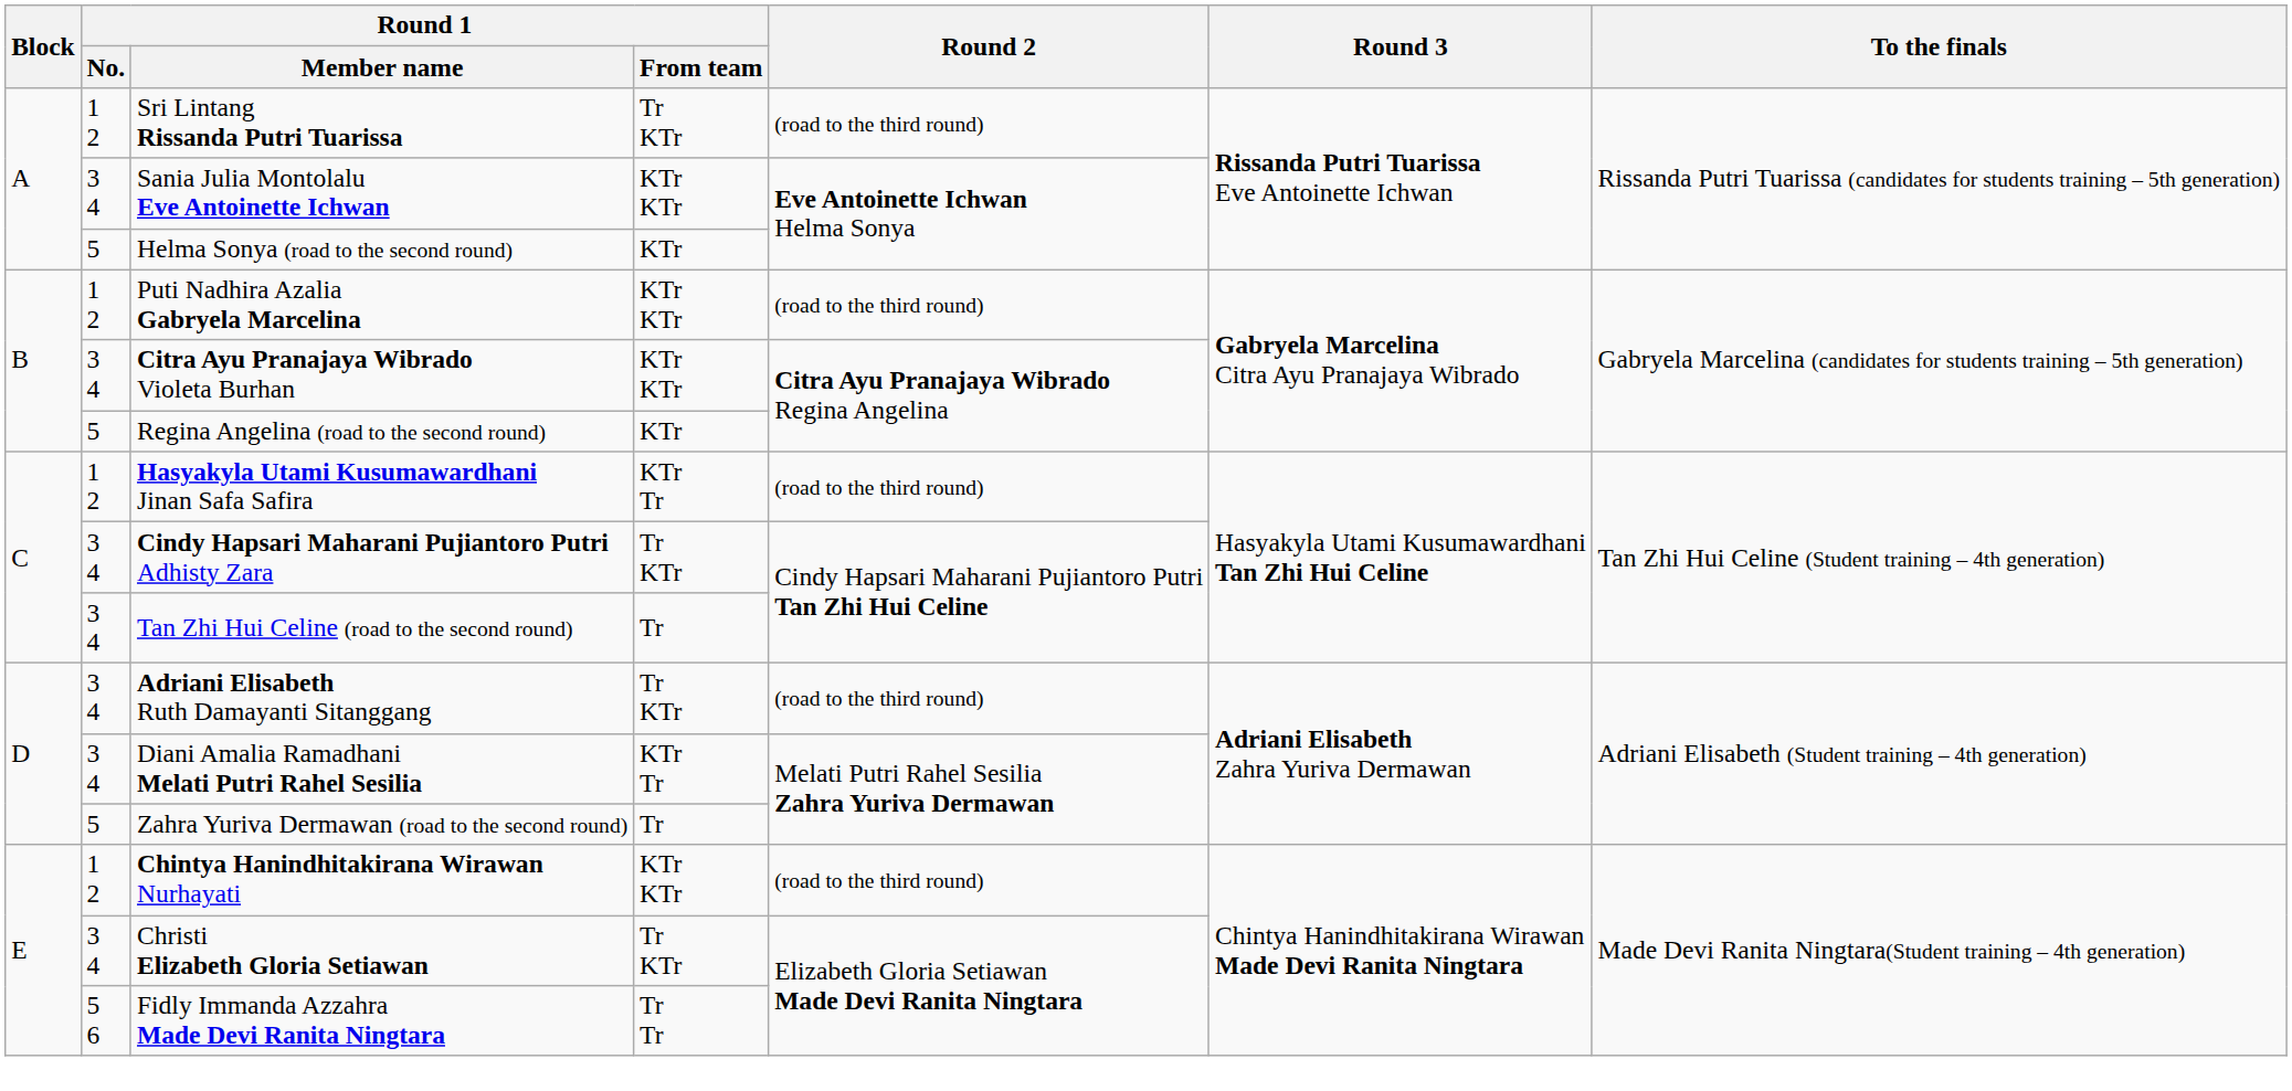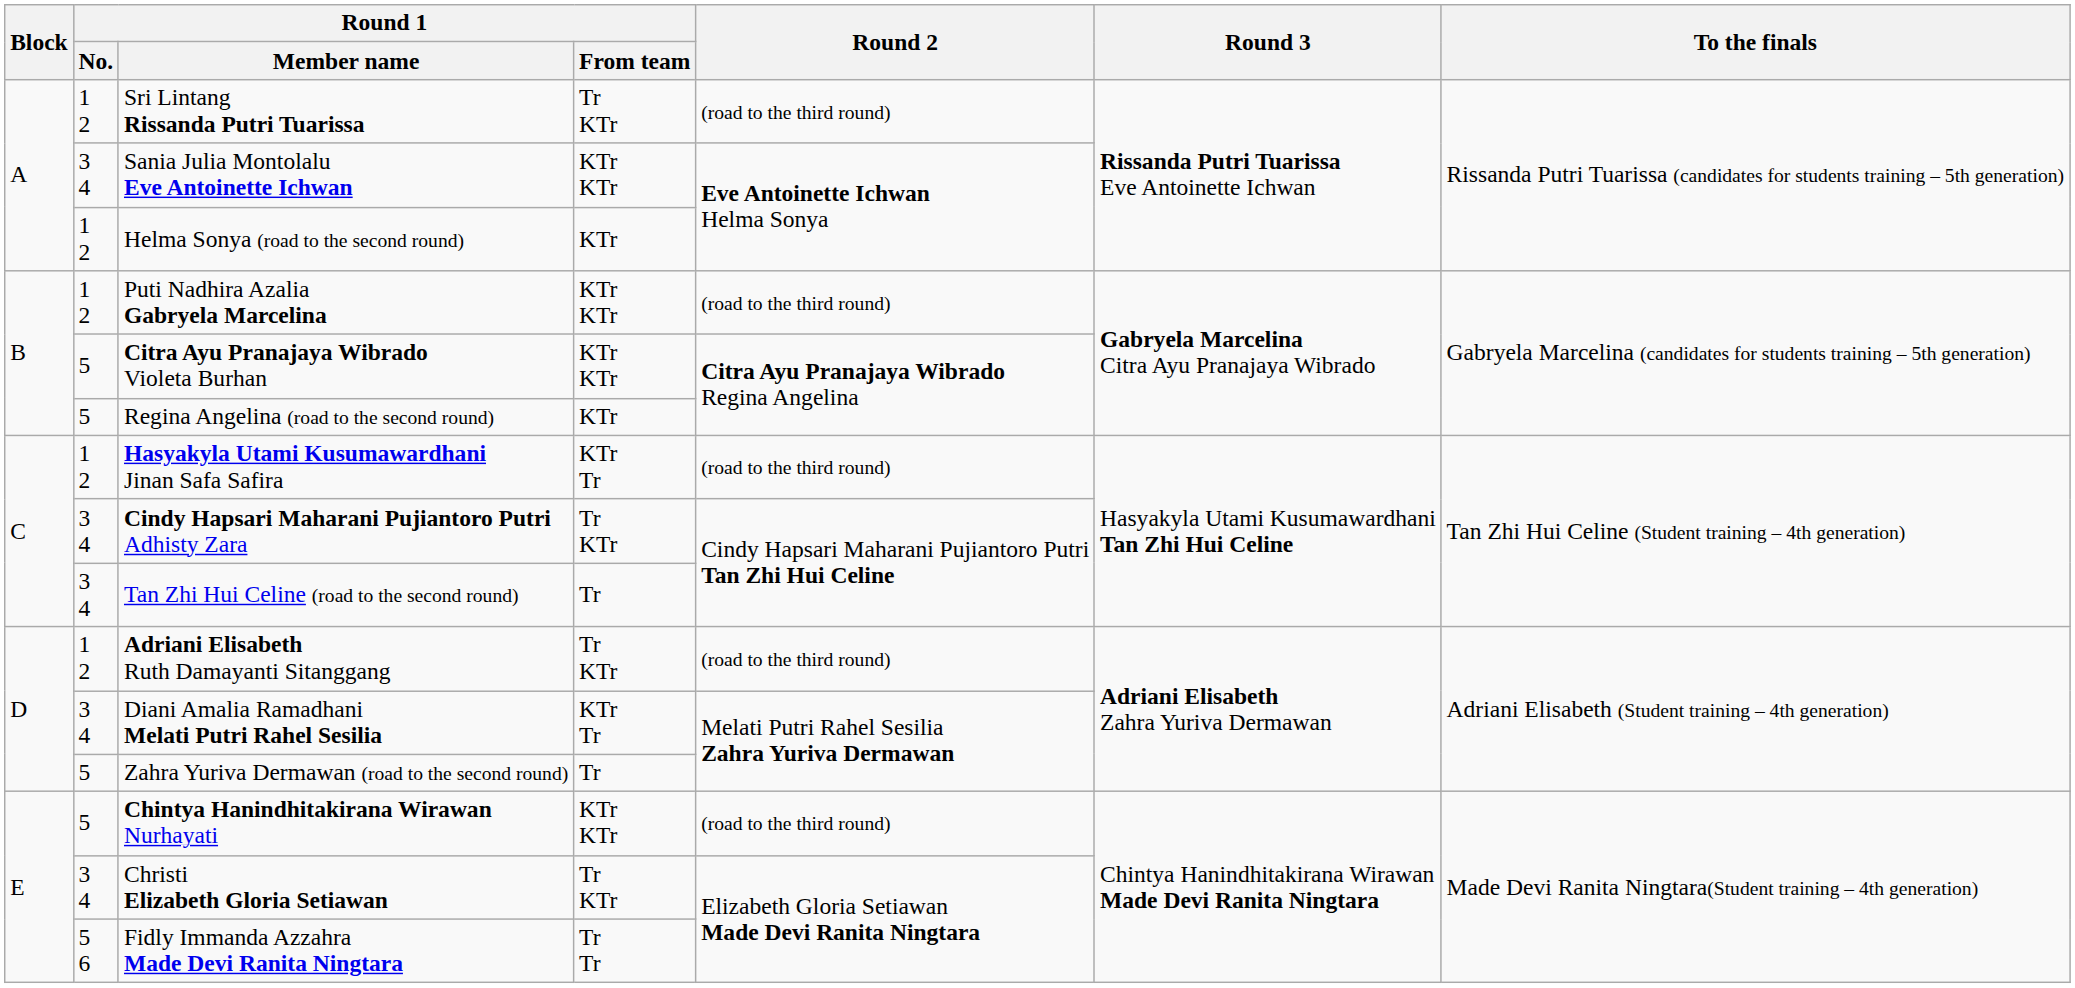Helma Sonya (road to the second round) | Round 1 / No.: 5 -> 1 2
Citra Ayu Pranajaya Wibrado Violeta Burhan | Round 1 / No.: 3 4 -> 5
Adriani Elisabeth Ruth Damayanti Sitanggang | Round 1 / No.: 3 4 -> 1 2
Chintya Hanindhitakirana Wirawan Nurhayati | Round 1 / No.: 1 2 -> 5
